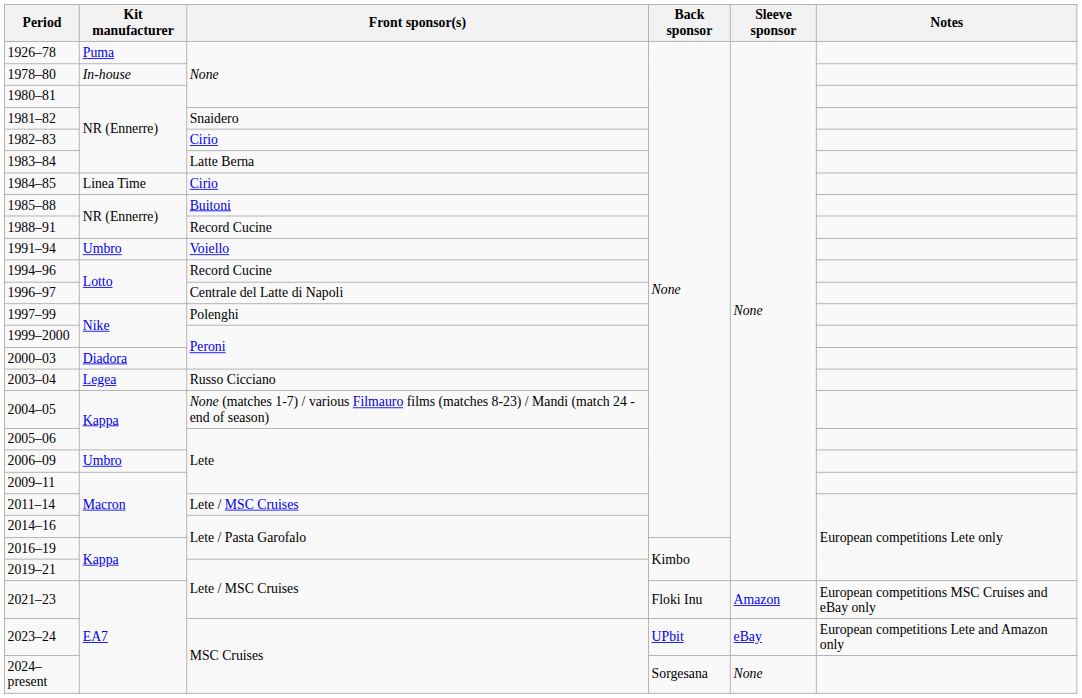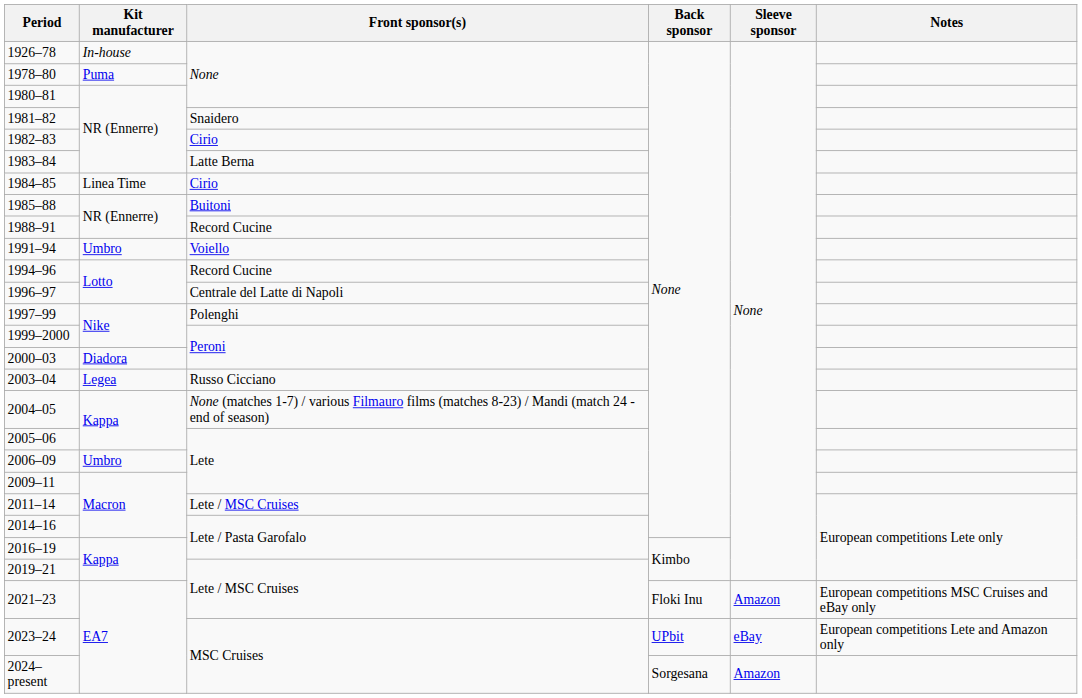1926–78 | Kit manufacturer: Puma -> In-house
1978–80 | Kit manufacturer: In-house -> Puma
2024–present | Sleeve sponsor: None -> Amazon
